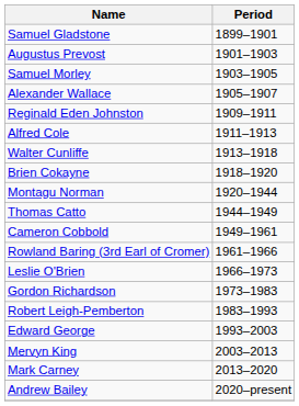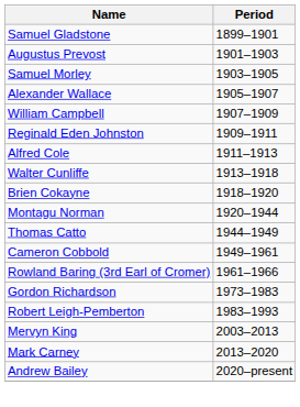+ row: William Campbell | 1907–1909
- row: Leslie O'Brien | 1966–1973
- row: Edward George | 1993–2003
